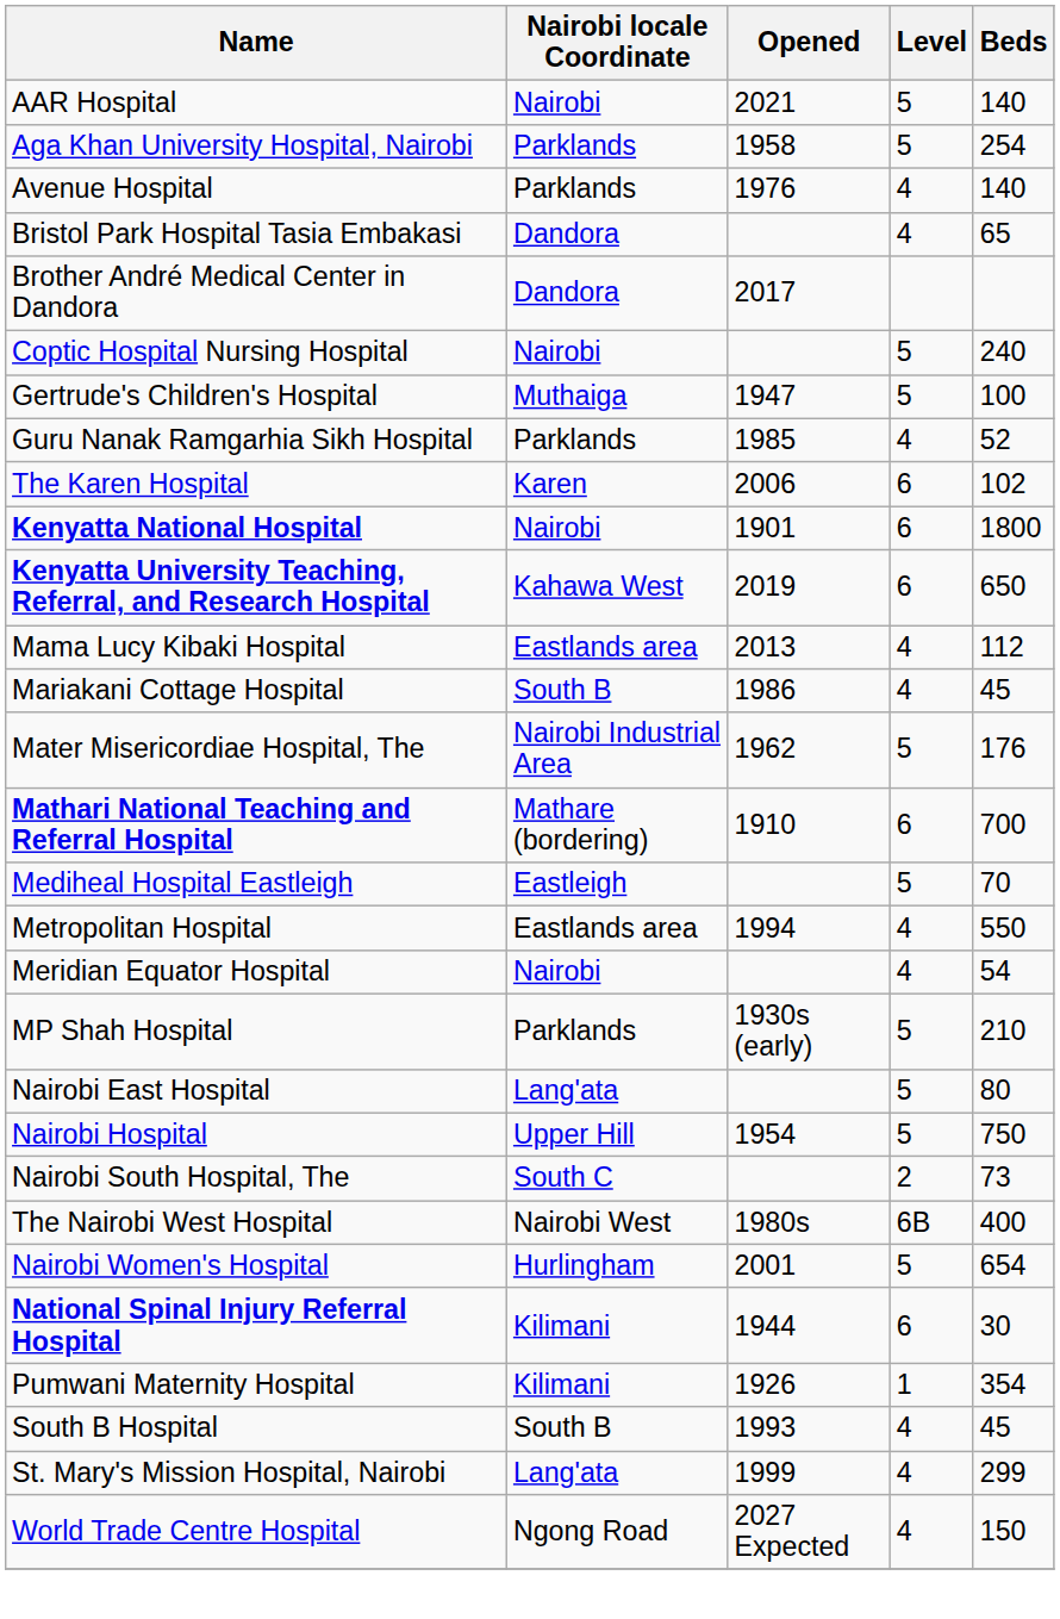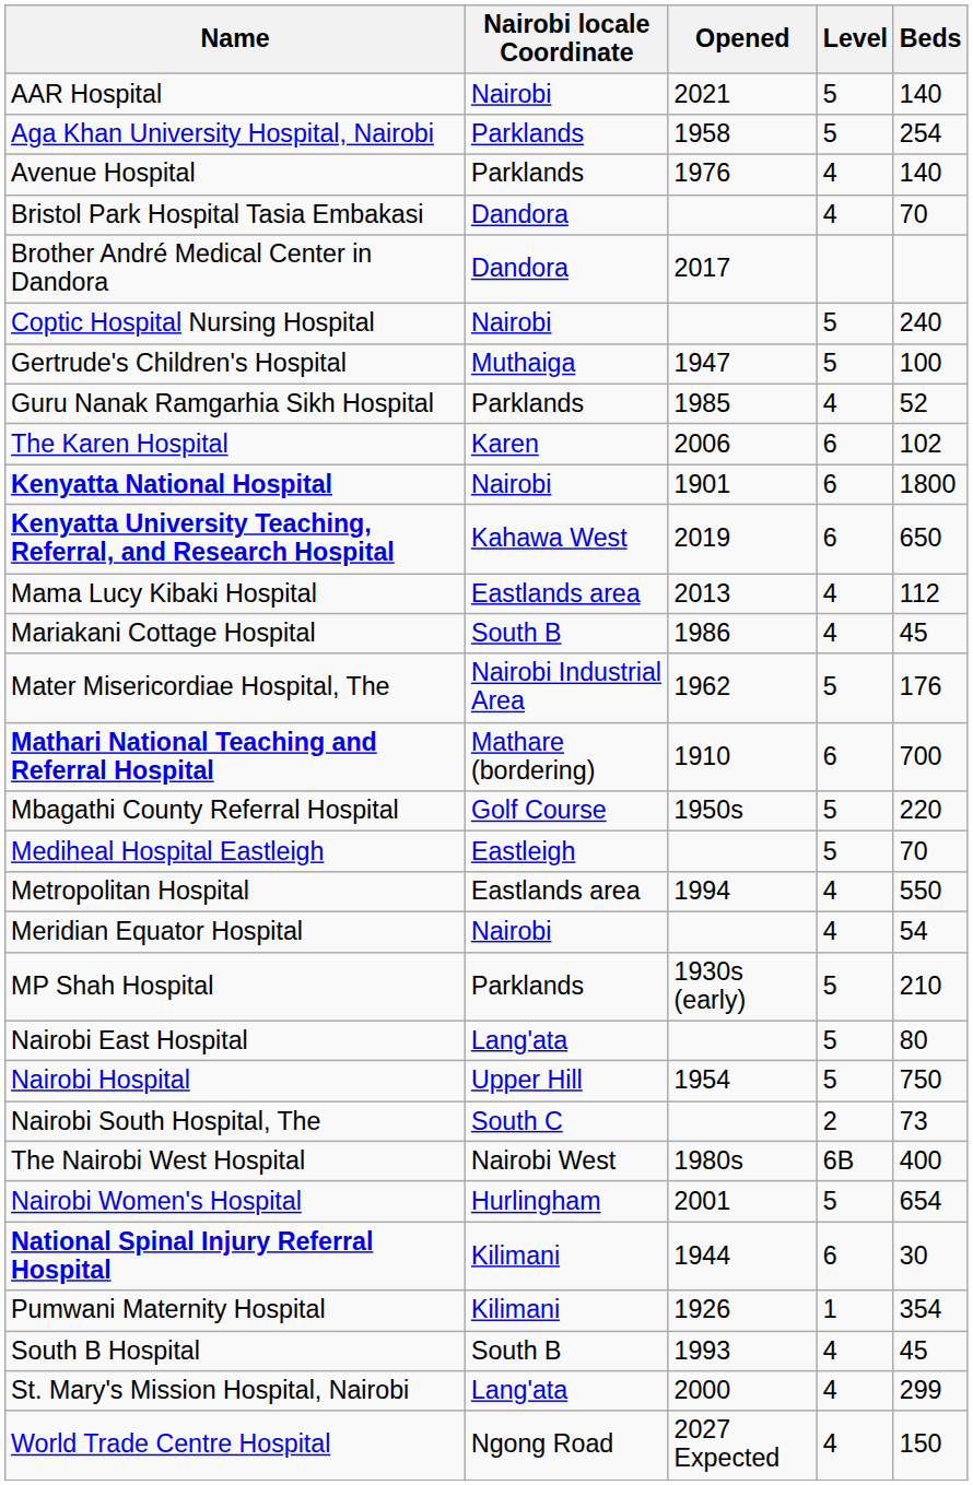Bristol Park Hospital Tasia Embakasi | Beds: 65 -> 70
+ row: Mbagathi County Referral Hospital | Golf Course | 1950s | 5 | 220
St. Mary's Mission Hospital, Nairobi | Opened: 1999 -> 2000
